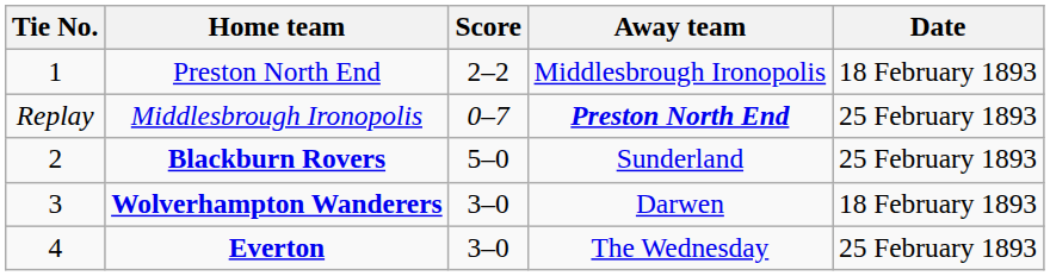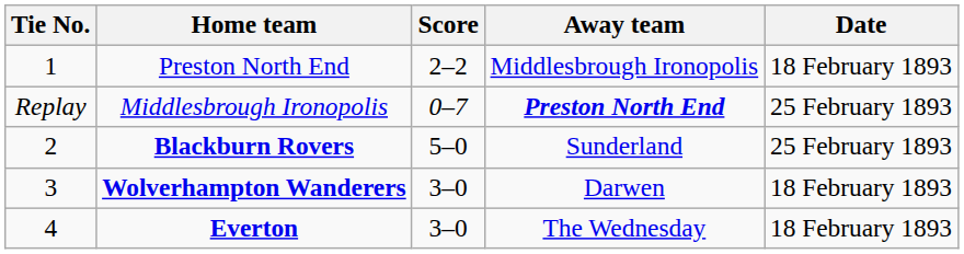Everton | Date: 25 February 1893 -> 18 February 1893
